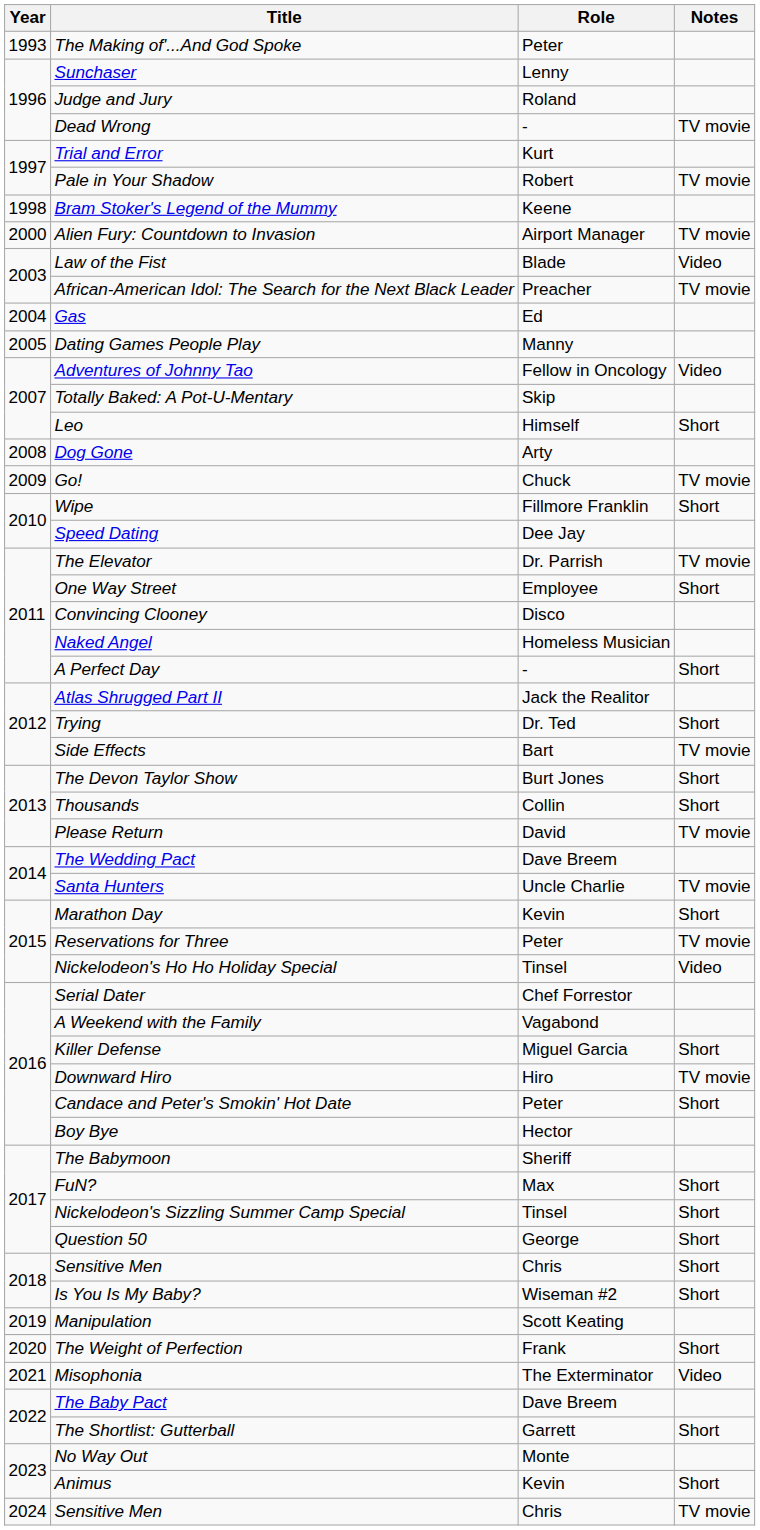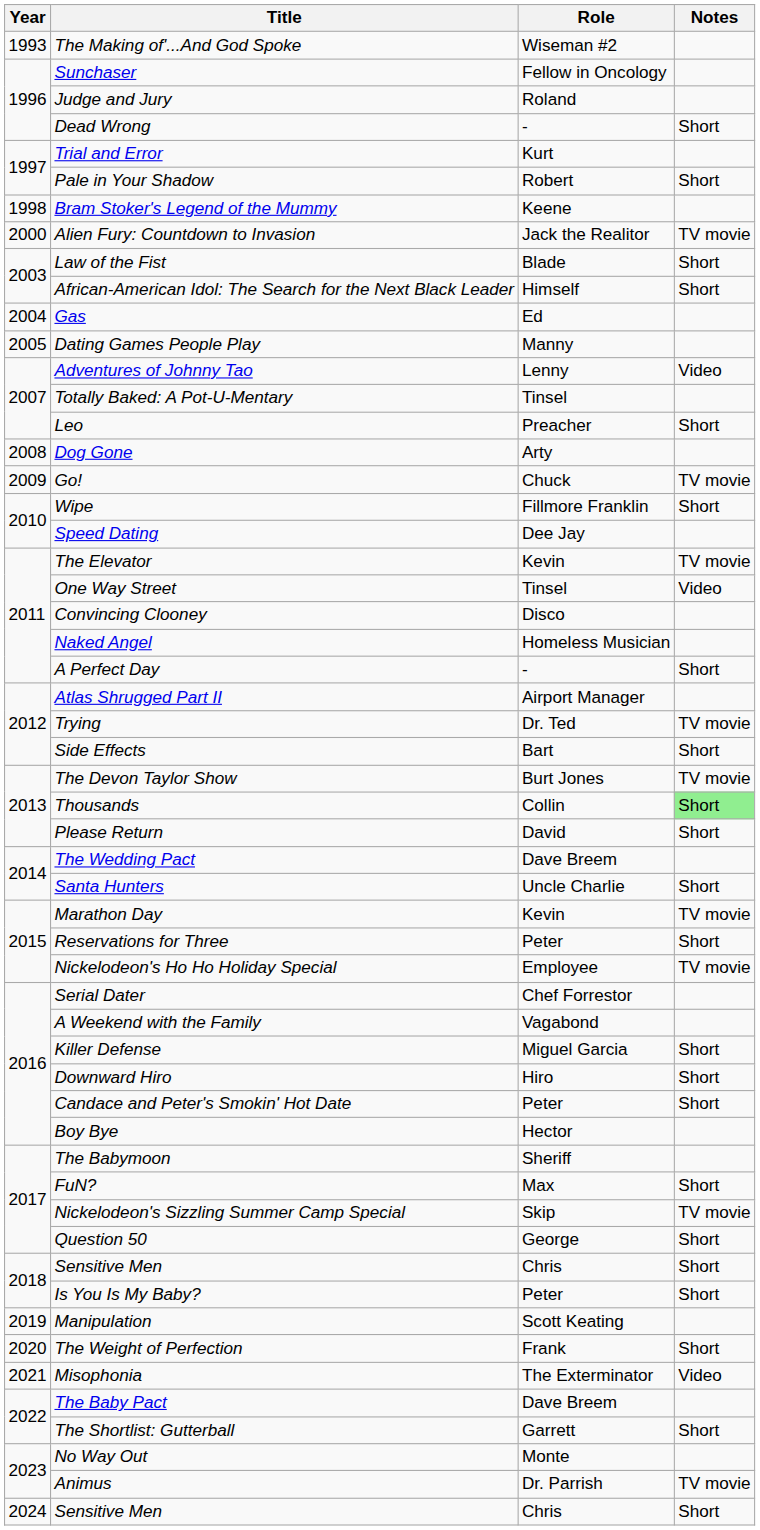The Making of'...And God Spoke | Role: Peter -> Wiseman #2
Sunchaser | Role: Lenny -> Fellow in Oncology
Dead Wrong | Notes: TV movie -> Short
Pale in Your Shadow | Notes: TV movie -> Short
Alien Fury: Countdown to Invasion | Role: Airport Manager -> Jack the Realitor
Law of the Fist | Notes: Video -> Short
African-American Idol: The Search for the Next Black Leader | Role: Preacher -> Himself
African-American Idol: The Search for the Next Black Leader | Notes: TV movie -> Short
Adventures of Johnny Tao | Role: Fellow in Oncology -> Lenny
Totally Baked: A Pot-U-Mentary | Role: Skip -> Tinsel
Leo | Role: Himself -> Preacher
The Elevator | Role: Dr. Parrish -> Kevin
One Way Street | Role: Employee -> Tinsel
One Way Street | Notes: Short -> Video
Atlas Shrugged Part II | Role: Jack the Realitor -> Airport Manager
Trying | Notes: Short -> TV movie
Side Effects | Notes: TV movie -> Short
The Devon Taylor Show | Notes: Short -> TV movie
Thousands | Notes: no background -> lightgreen background
Please Return | Notes: TV movie -> Short
Santa Hunters | Notes: TV movie -> Short
Marathon Day | Notes: Short -> TV movie
Reservations for Three | Notes: TV movie -> Short
Nickelodeon's Ho Ho Holiday Special | Role: Tinsel -> Employee
Nickelodeon's Ho Ho Holiday Special | Notes: Video -> TV movie
Downward Hiro | Notes: TV movie -> Short
Nickelodeon's Sizzling Summer Camp Special | Role: Tinsel -> Skip
Nickelodeon's Sizzling Summer Camp Special | Notes: Short -> TV movie
Is You Is My Baby? | Role: Wiseman #2 -> Peter
Animus | Role: Kevin -> Dr. Parrish
Animus | Notes: Short -> TV movie
2024 / Sensitive Men | Notes: TV movie -> Short
